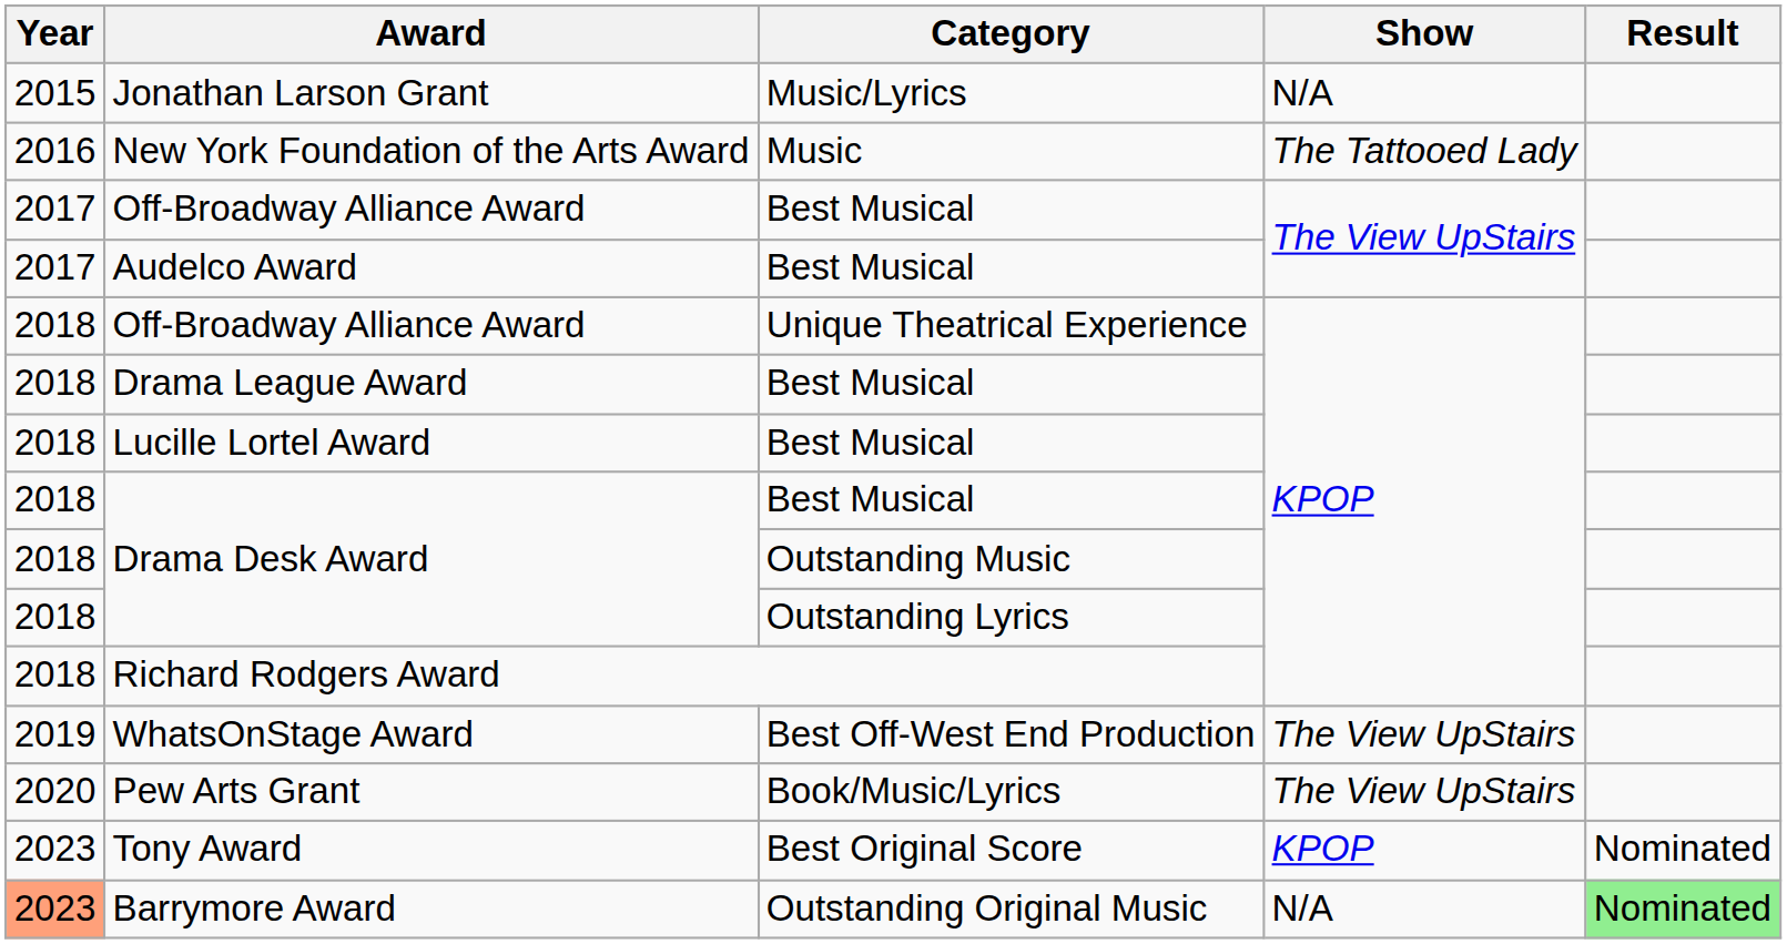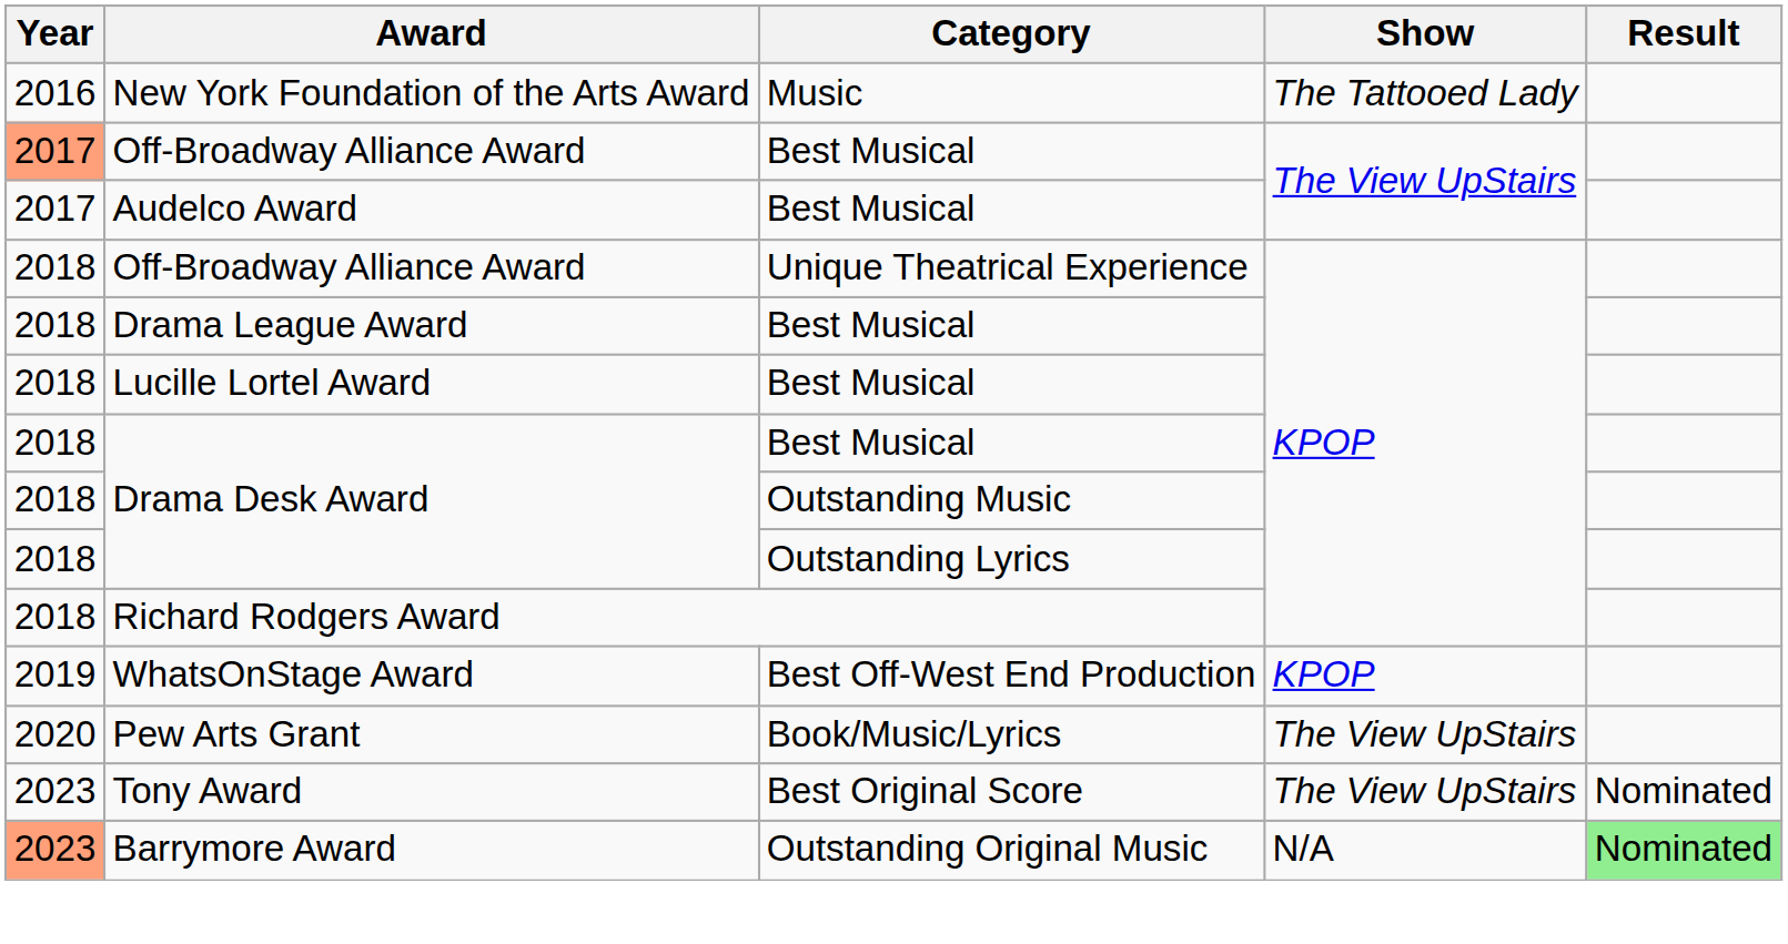- row: 2015 | Jonathan Larson Grant | Music/Lyrics | N/A
Off-Broadway Alliance Award / Best Musical | Year: no background -> lightsalmon background
WhatsOnStage Award | Show: The View UpStairs -> KPOP
Tony Award | Show: KPOP -> The View UpStairs
